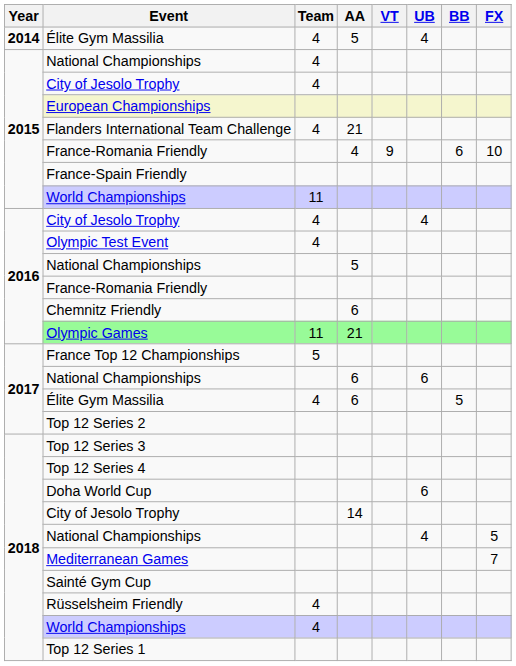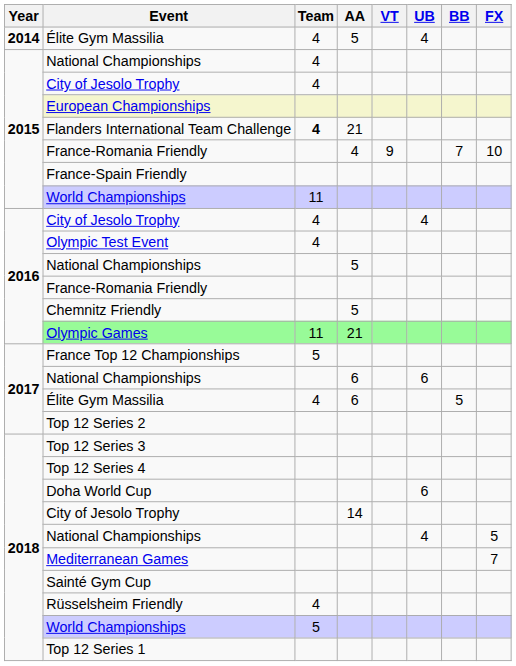Flanders International Team Challenge | Team: normal -> bold
2015 / France-Romania Friendly | BB: 6 -> 7
Chemnitz Friendly | AA: 6 -> 5
2018 / World Championships | Team: 4 -> 5
